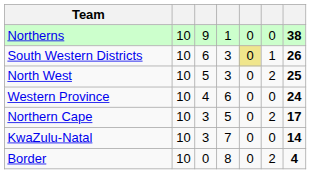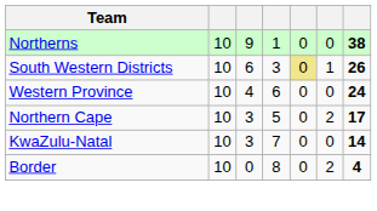- row: North West | 10 | 5 | 3 | 0 | 2 | 25
